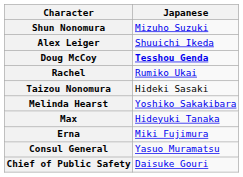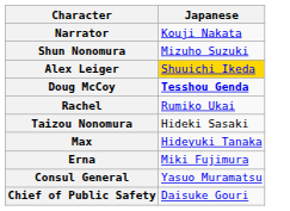+ row: Narrator | Kouji Nakata
Alex Leiger | Japanese: no background -> gold background
- row: Melinda Hearst | Yoshiko Sakakibara
